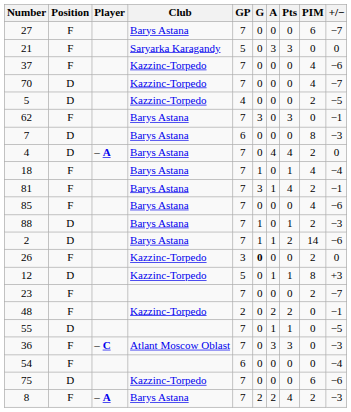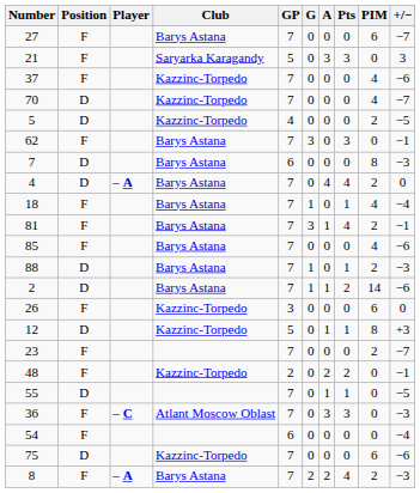21 | +/−: 0 -> 3
26 | G: bold -> normal
26 | PIM: 2 -> 6
